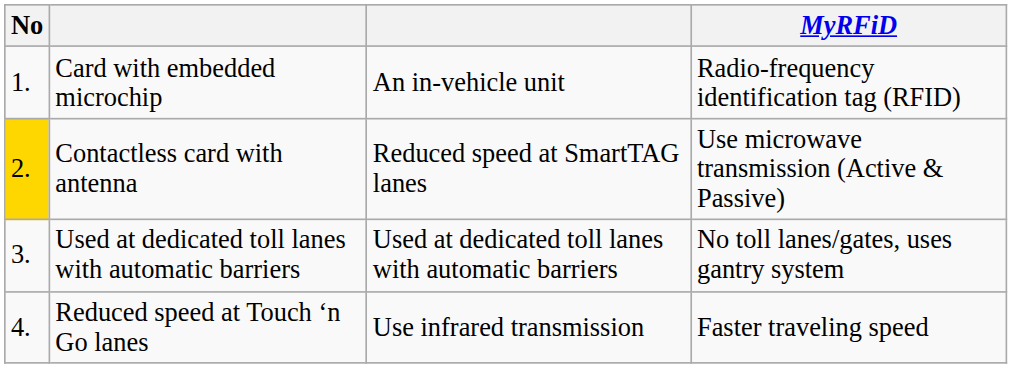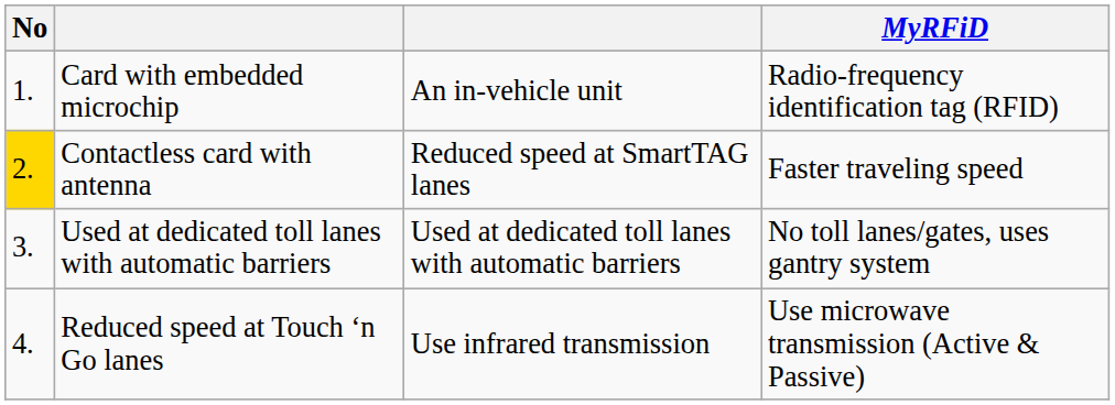Contactless card with antenna | MyRFiD: Use microwave transmission (Active & Passive) -> Faster traveling speed
Reduced speed at Touch ‘n Go lanes | MyRFiD: Faster traveling speed -> Use microwave transmission (Active & Passive)
